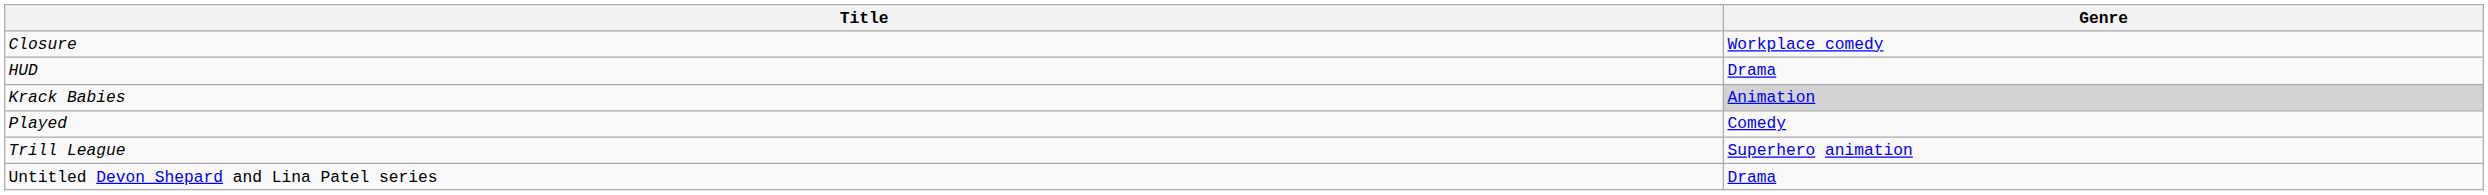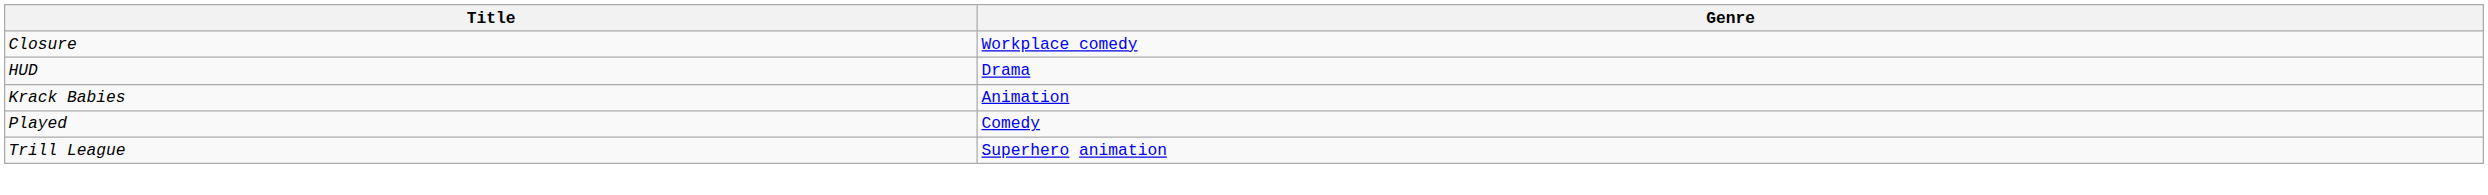Krack Babies | Genre: lightgrey background -> no background
- row: Untitled Devon Shepard and Lina Patel series | Drama
